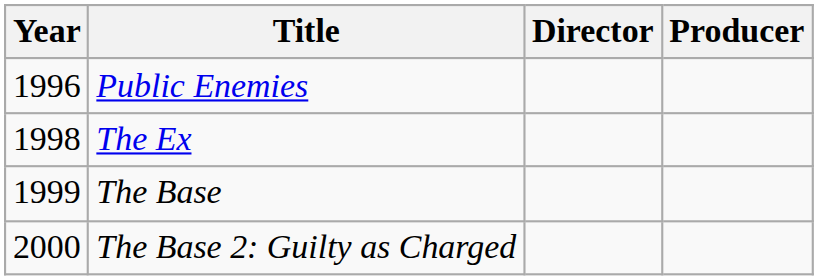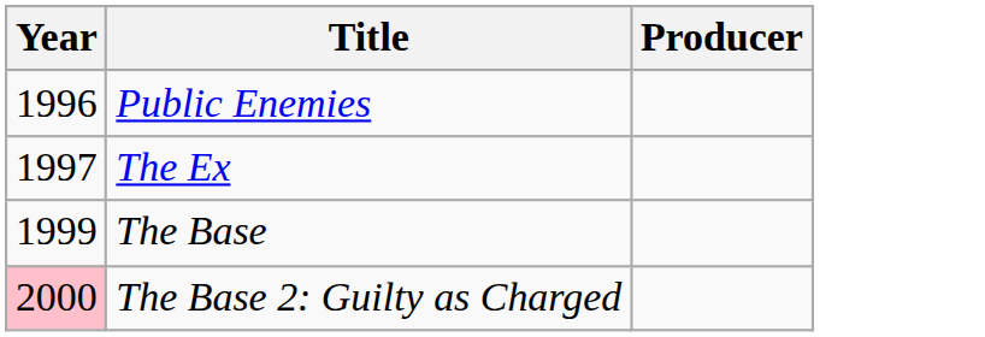- column: Director
The Ex | Year: 1998 -> 1997
The Base 2: Guilty as Charged | Year: no background -> pink background
